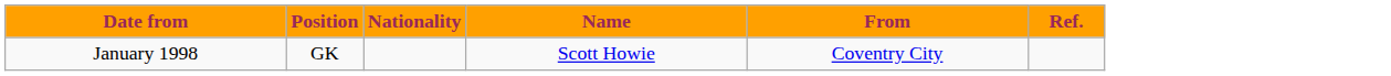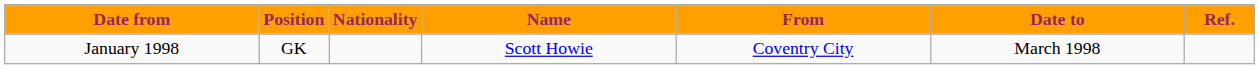+ column: Date to | March 1998
